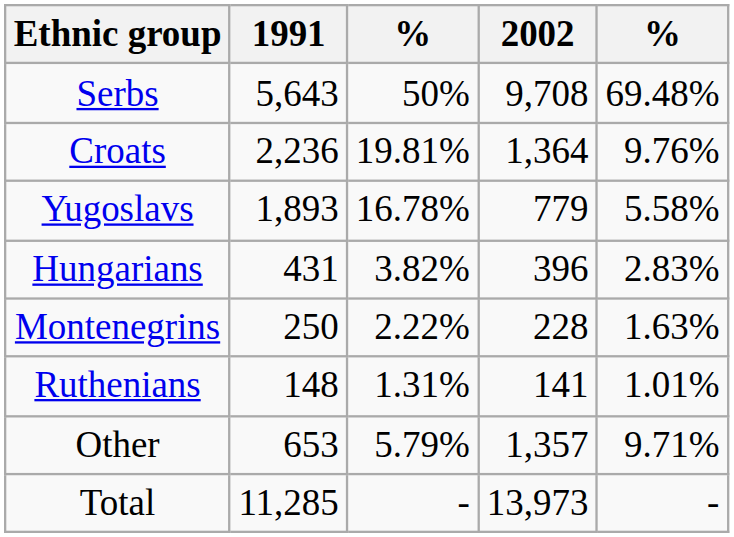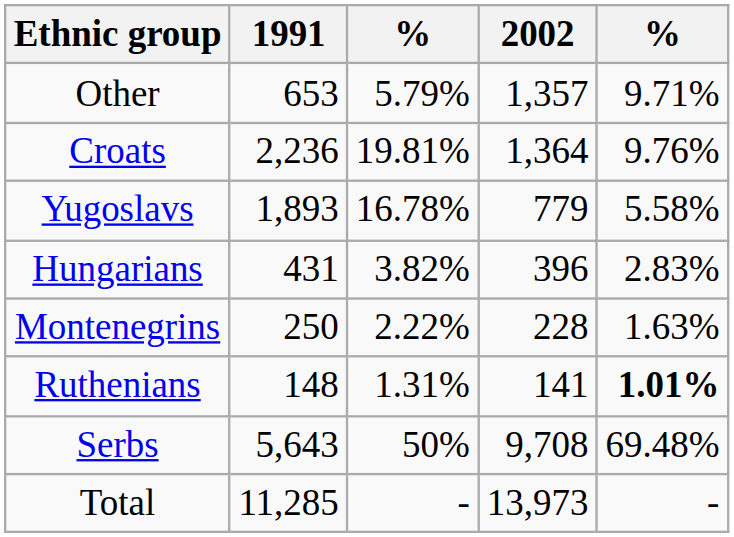rows swapped: Serbs <-> Other
Ruthenians | column 5: normal -> bold
